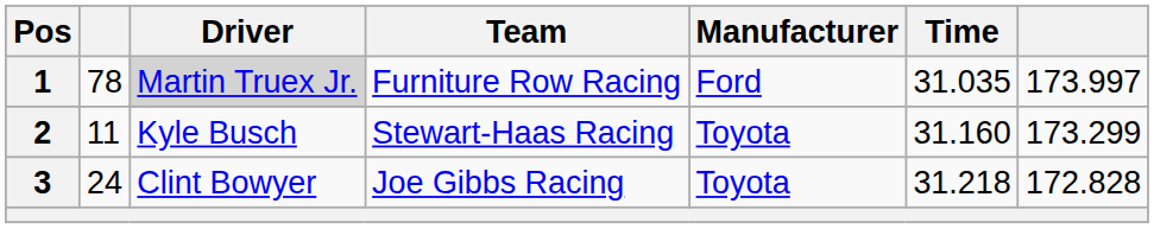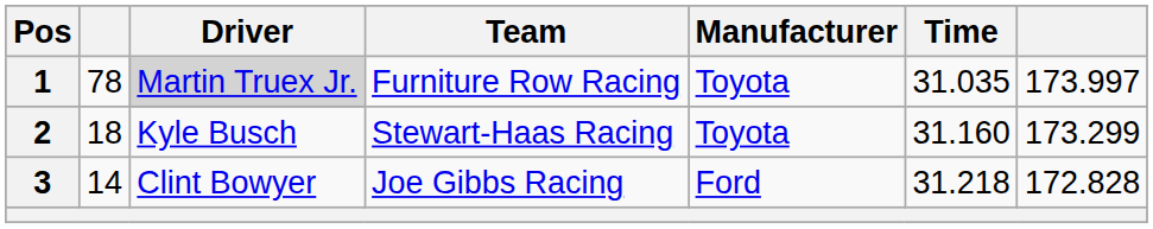1 | Manufacturer: Ford -> Toyota
2 | column 2: 11 -> 18
3 | column 2: 24 -> 14
3 | Manufacturer: Toyota -> Ford
